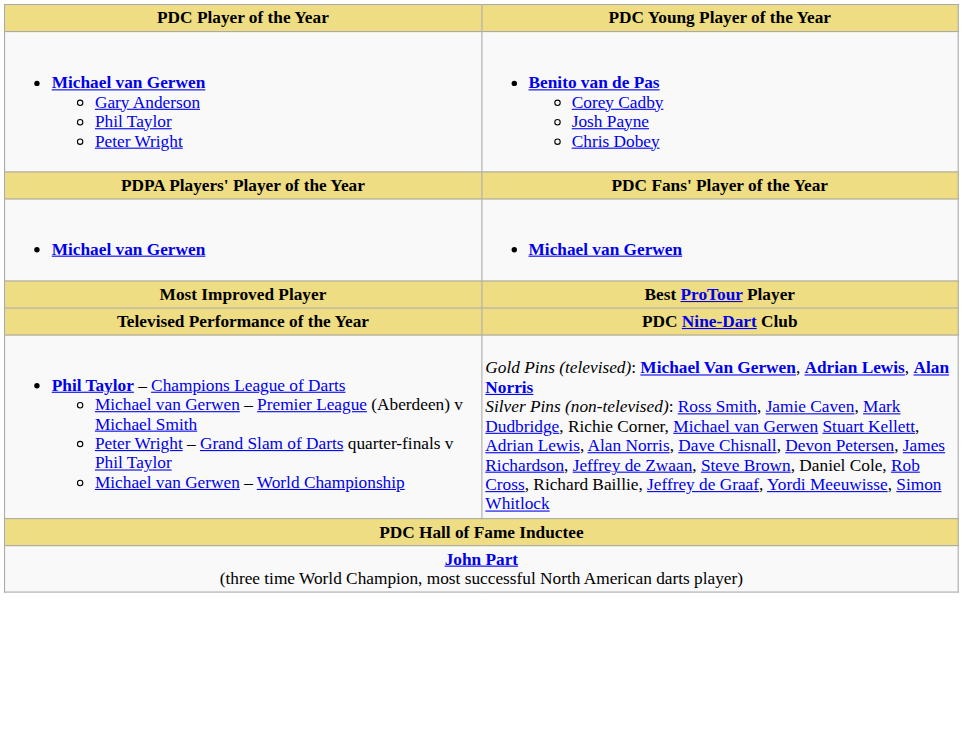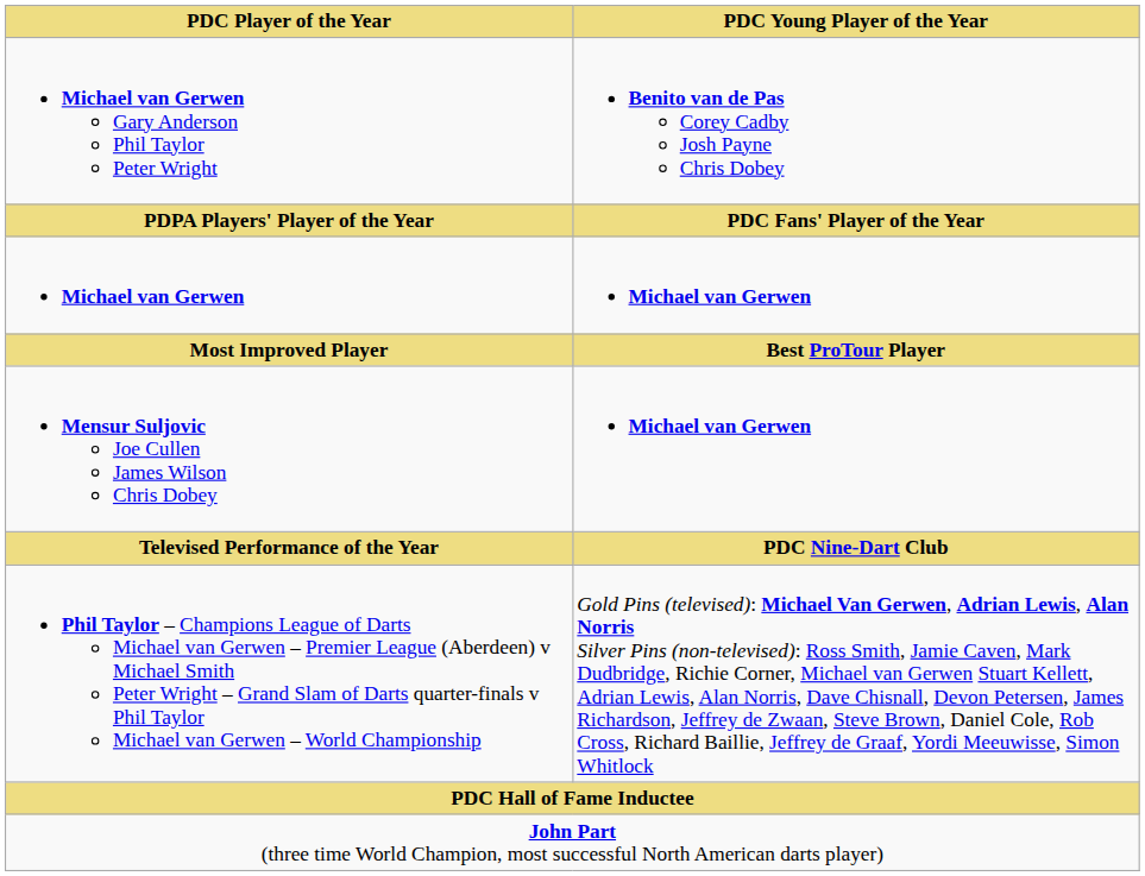+ row: Mensur Suljovic Joe Cullen James Wilson Chris Dobey | Michael van Gerwen
